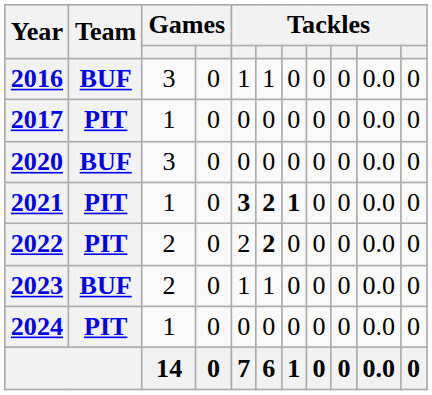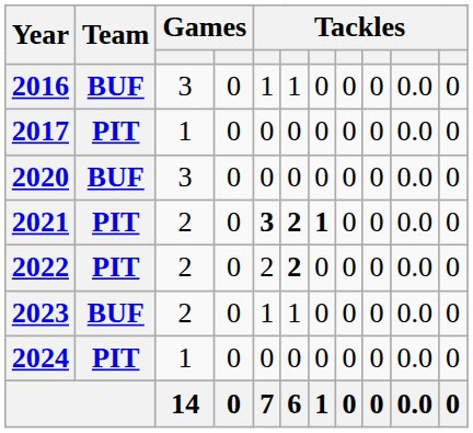2021 | column 3: 1 -> 2
